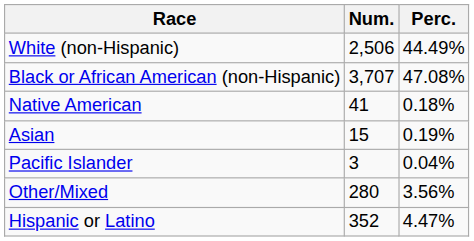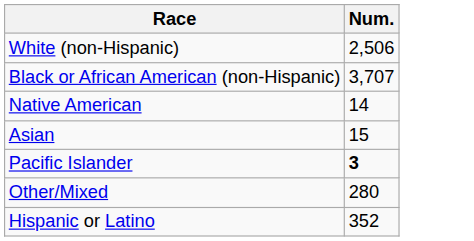- column: Perc. | 44.49% | 47.08% | 0.18% | 0.19% | 0.04% | 3.56% | 4.47%
Native American | Num.: 41 -> 14
Pacific Islander | Num.: normal -> bold
